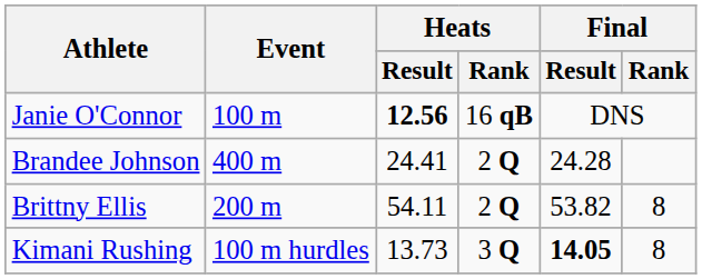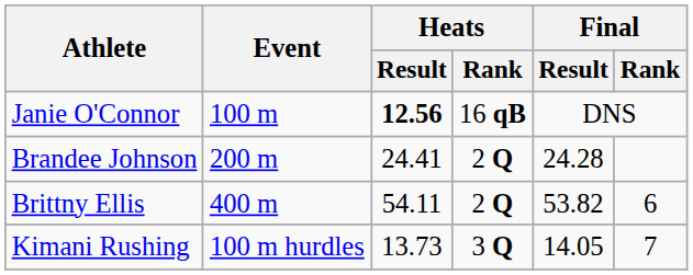Brandee Johnson | Event: 400 m -> 200 m
Brittny Ellis | Event: 200 m -> 400 m
Brittny Ellis | Final / Rank: 8 -> 6
Kimani Rushing | Final / Result: bold -> normal
Kimani Rushing | Final / Rank: 8 -> 7
